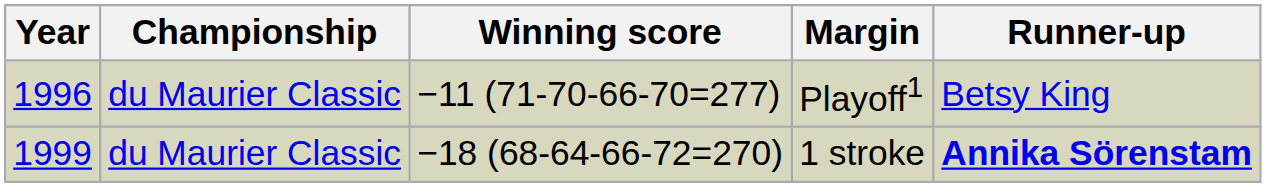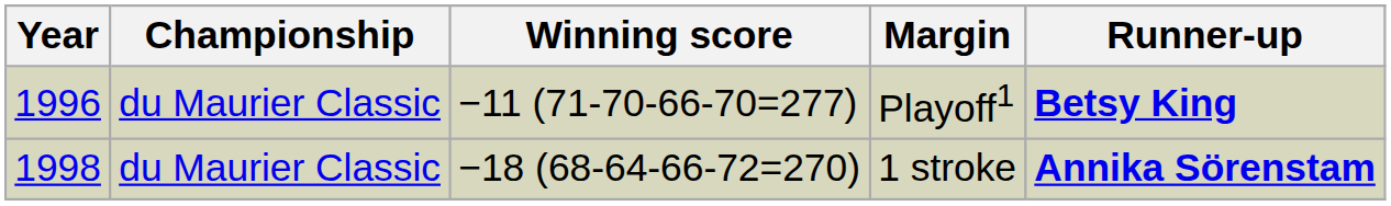Playoff1 | Runner-up: normal -> bold
1 stroke | Year: 1999 -> 1998
